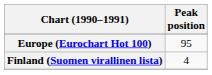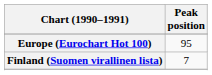Finland (Suomen virallinen lista) | Peak position: 4 -> 7
